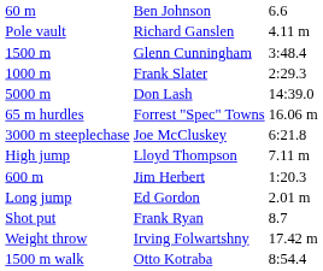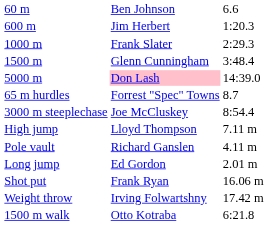rows swapped: 600 m <-> Pole vault
rows swapped: 1000 m <-> 1500 m
5000 m | column 2: no background -> pink background
65 m hurdles | column 3: 16.06 m -> 8.7
3000 m steeplechase | column 3: 6:21.8 -> 8:54.4
Shot put | column 3: 8.7 -> 16.06 m
1500 m walk | column 3: 8:54.4 -> 6:21.8
